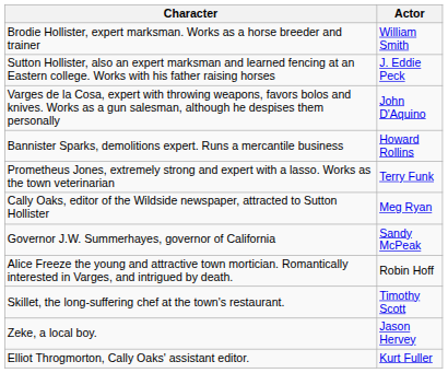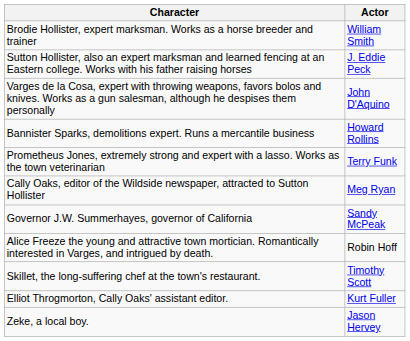rows swapped: Elliot Throgmorton, Cally Oaks' assistant editor. <-> Zeke, a local boy.
